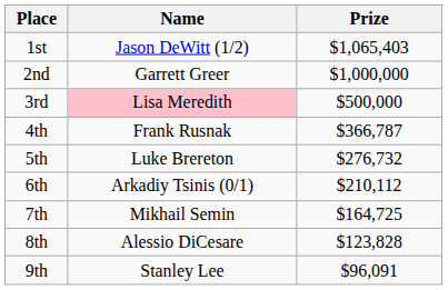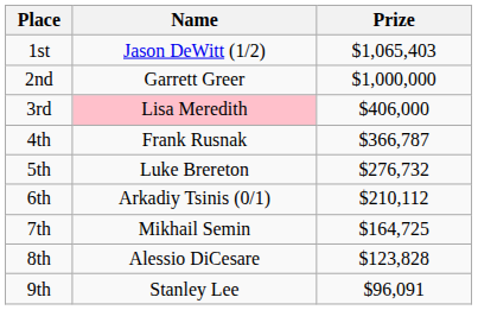3rd | Prize: $500,000 -> $406,000
